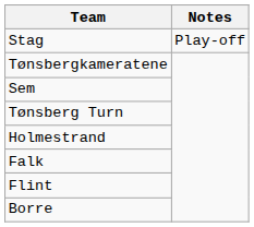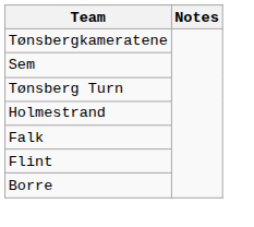- row: Stag | Play-off
